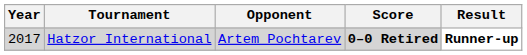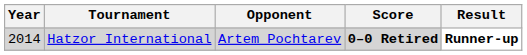Hatzor International | Year: 2017 -> 2014
